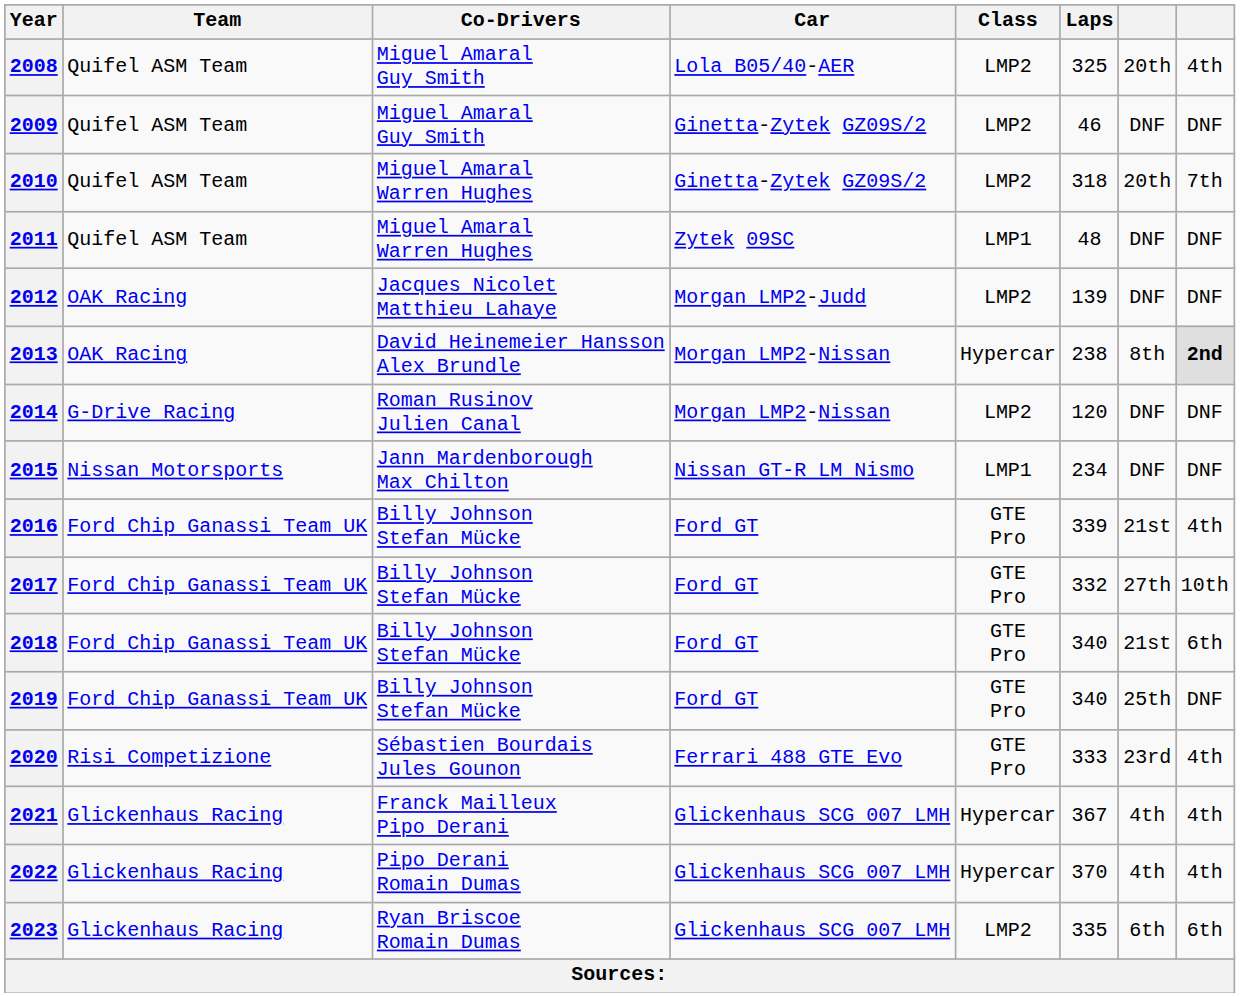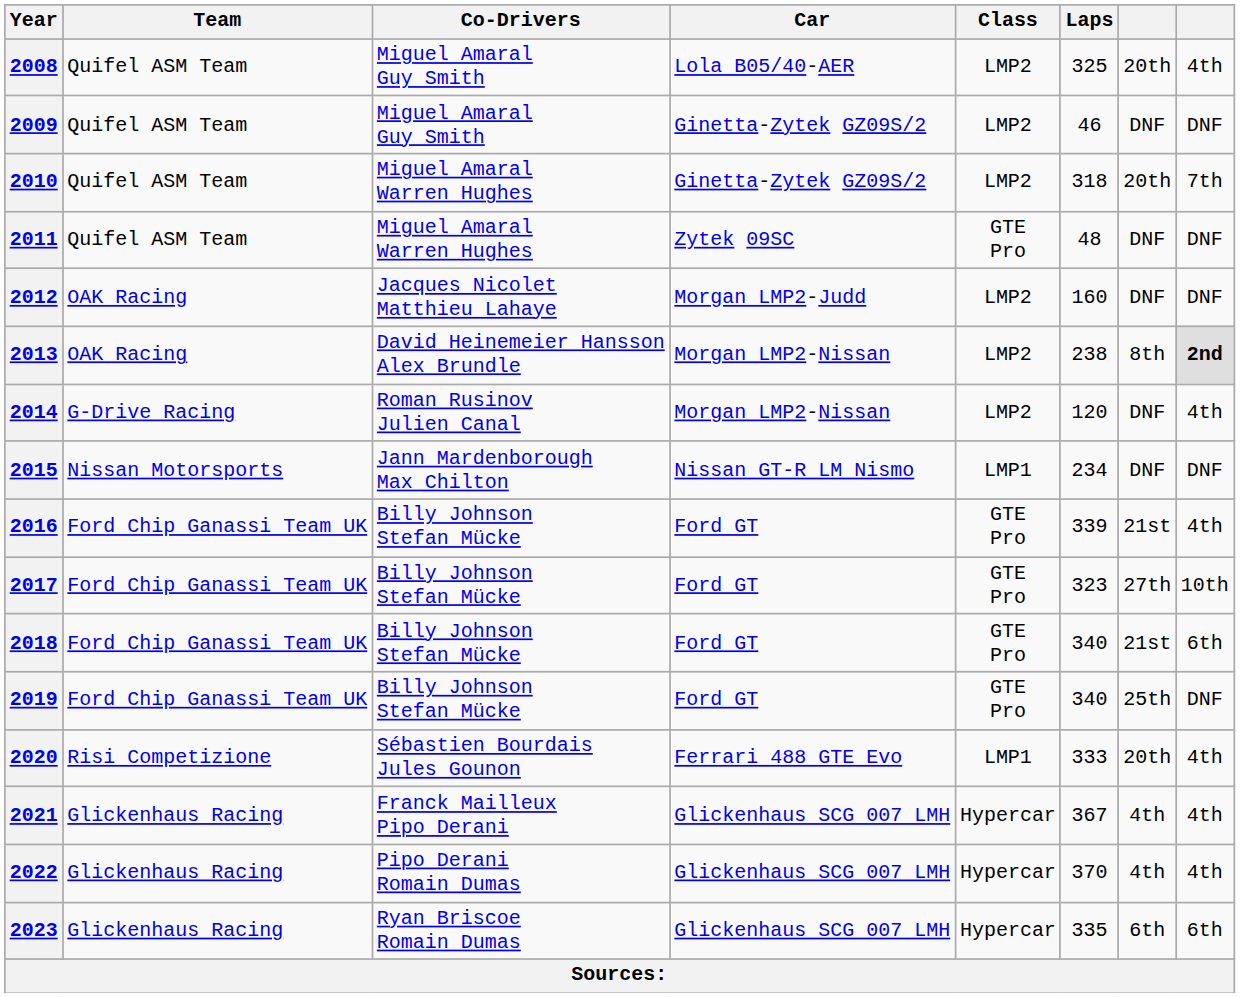2011 | Class: LMP1 -> GTE Pro
2012 | Laps: 139 -> 160
2013 | Class: Hypercar -> LMP2
2014 | column 8: DNF -> 4th
2017 | Laps: 332 -> 323
2020 | Class: GTE Pro -> LMP1
2020 | column 7: 23rd -> 20th
2023 | Class: LMP2 -> Hypercar
